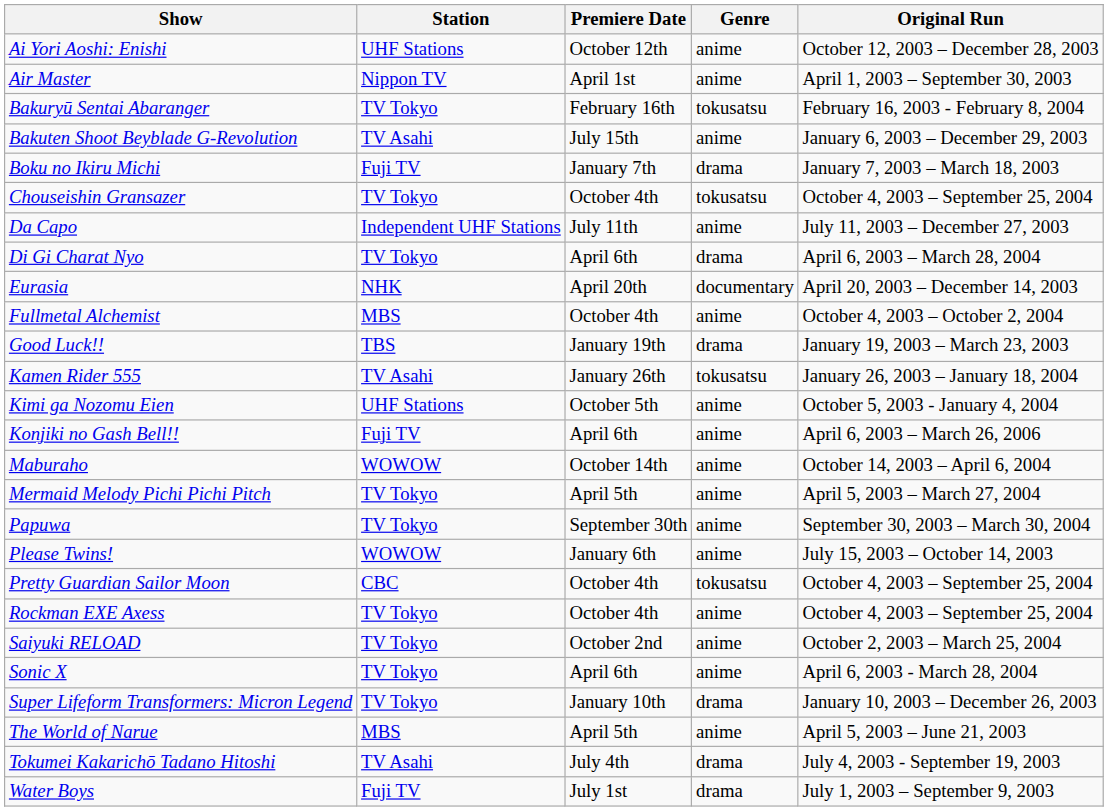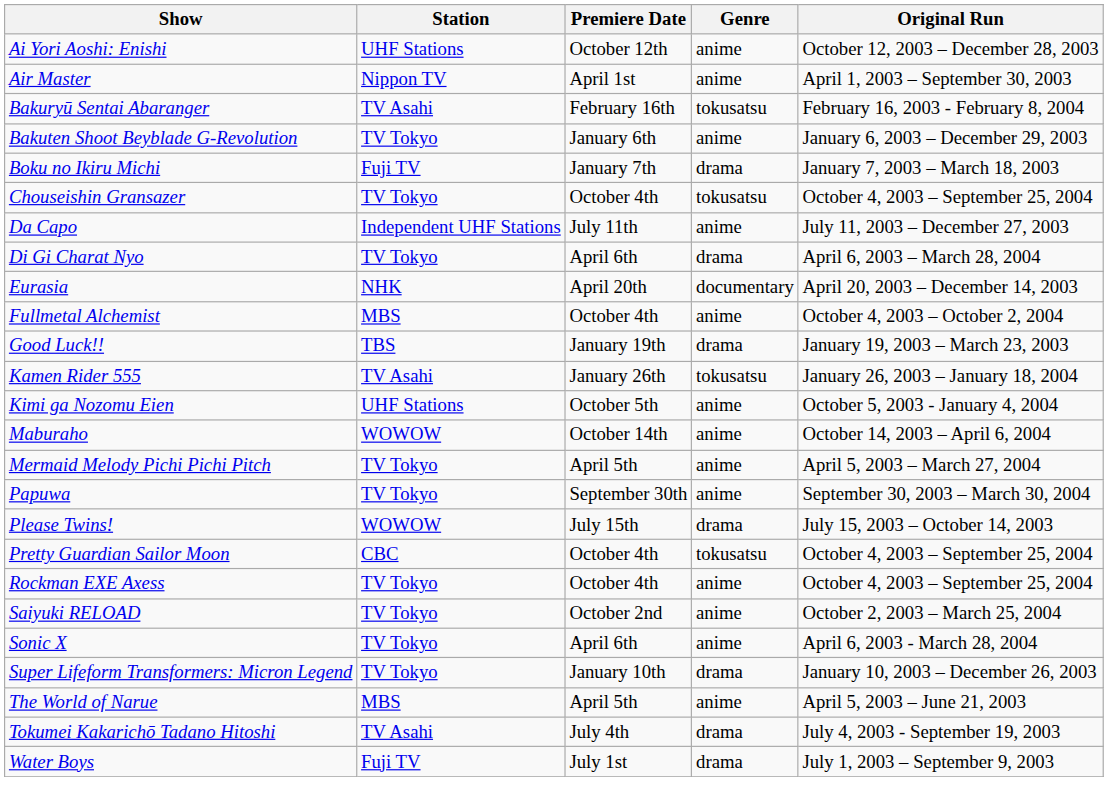Bakuryū Sentai Abaranger | Station: TV Tokyo -> TV Asahi
Bakuten Shoot Beyblade G-Revolution | Station: TV Asahi -> TV Tokyo
Bakuten Shoot Beyblade G-Revolution | Premiere Date: July 15th -> January 6th
- row: Konjiki no Gash Bell!! | Fuji TV | April 6th | anime | April 6, 2003 – March 26, 2006
Please Twins! | Premiere Date: January 6th -> July 15th
Please Twins! | Genre: anime -> drama
